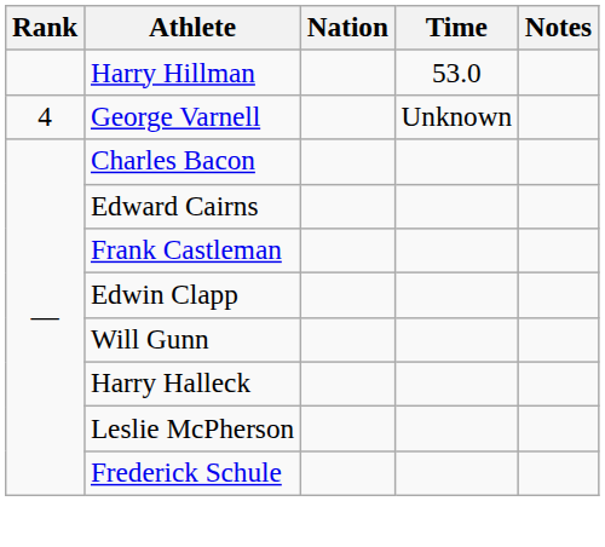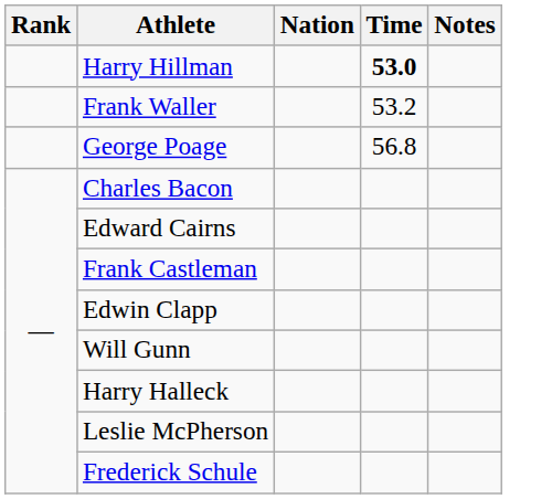Harry Hillman | Time: normal -> bold
+ row: Frank Waller | 53.2
+ row: George Poage | 56.8
- row: 4 | George Varnell | Unknown
